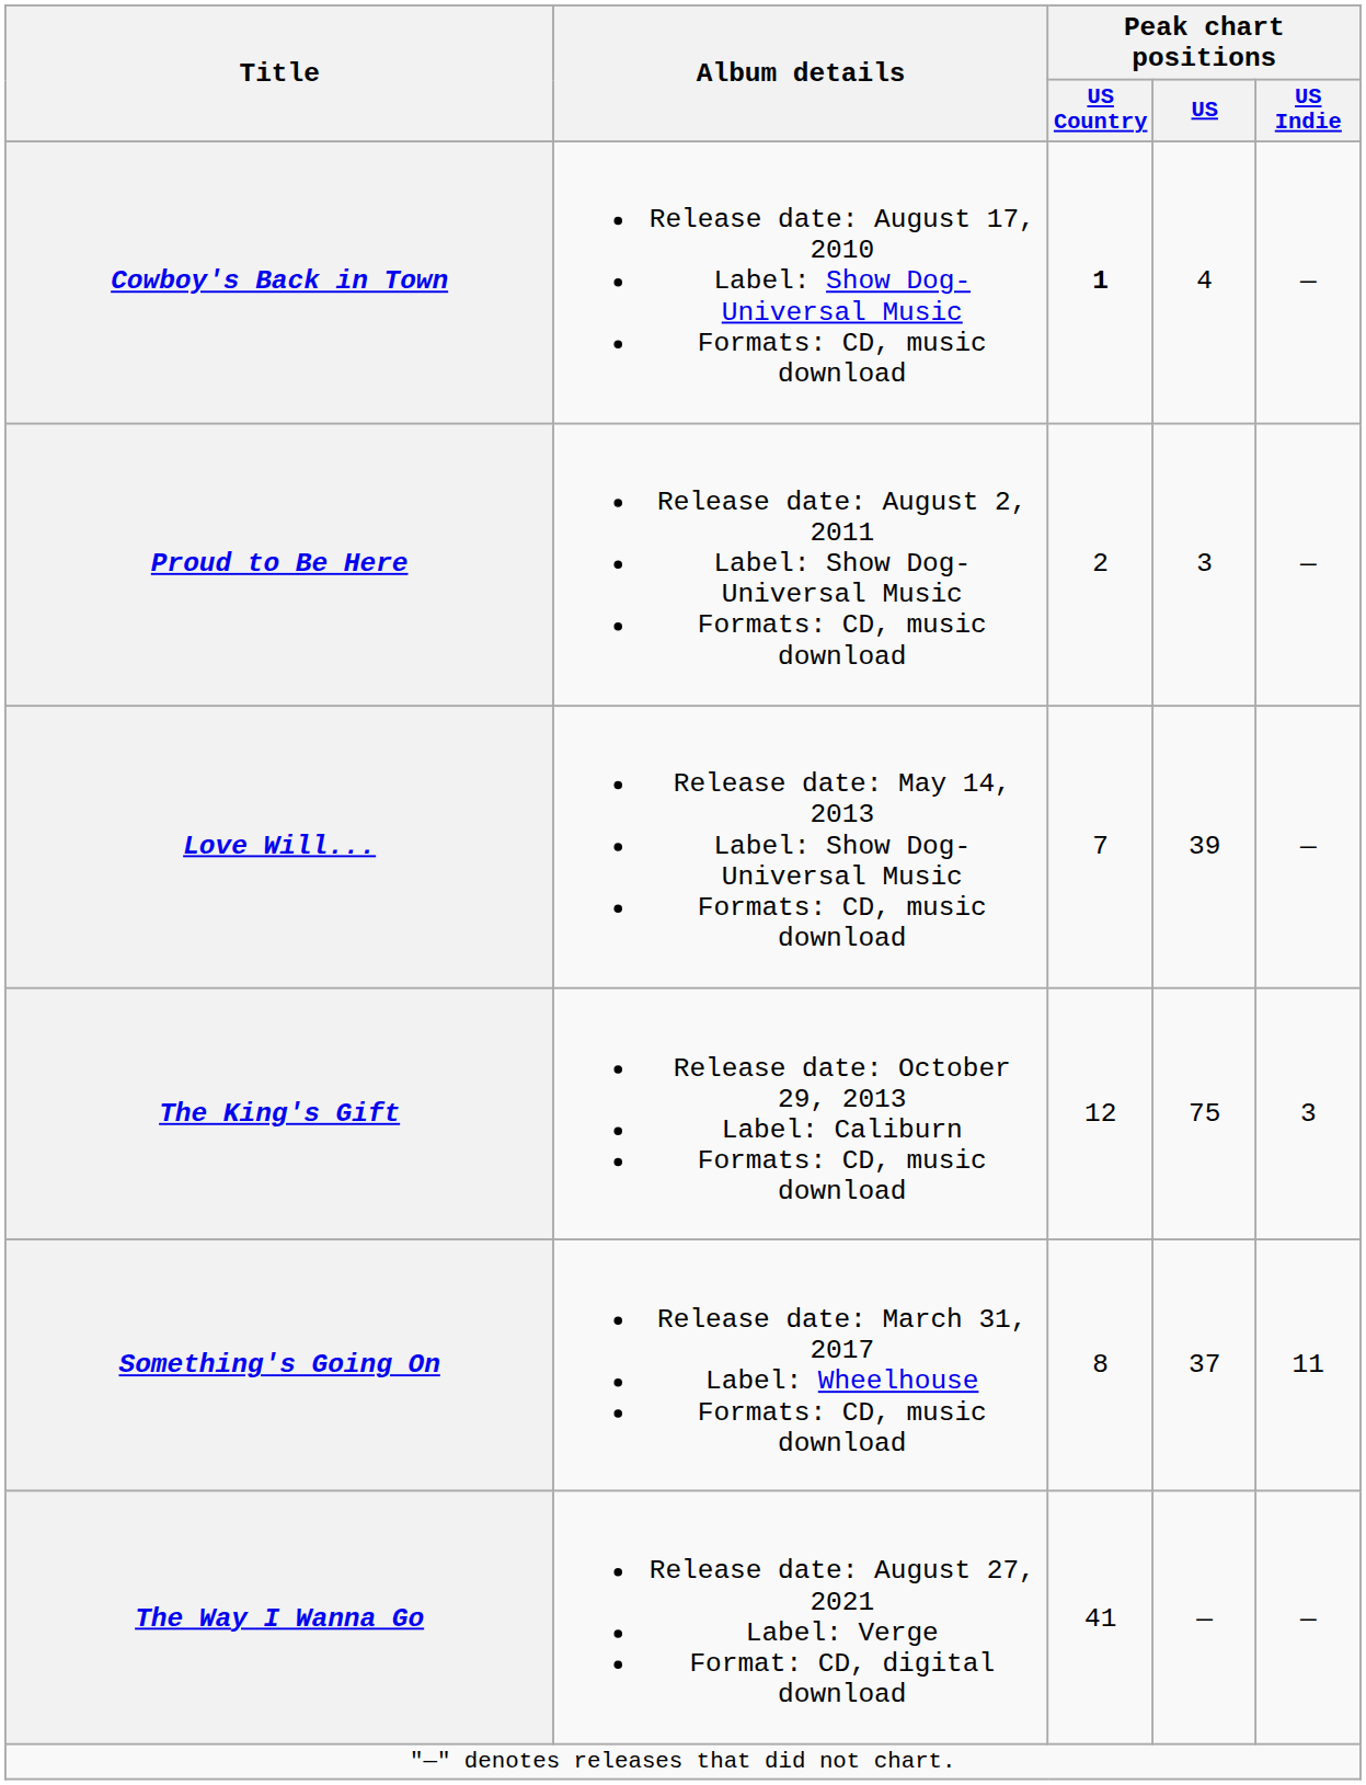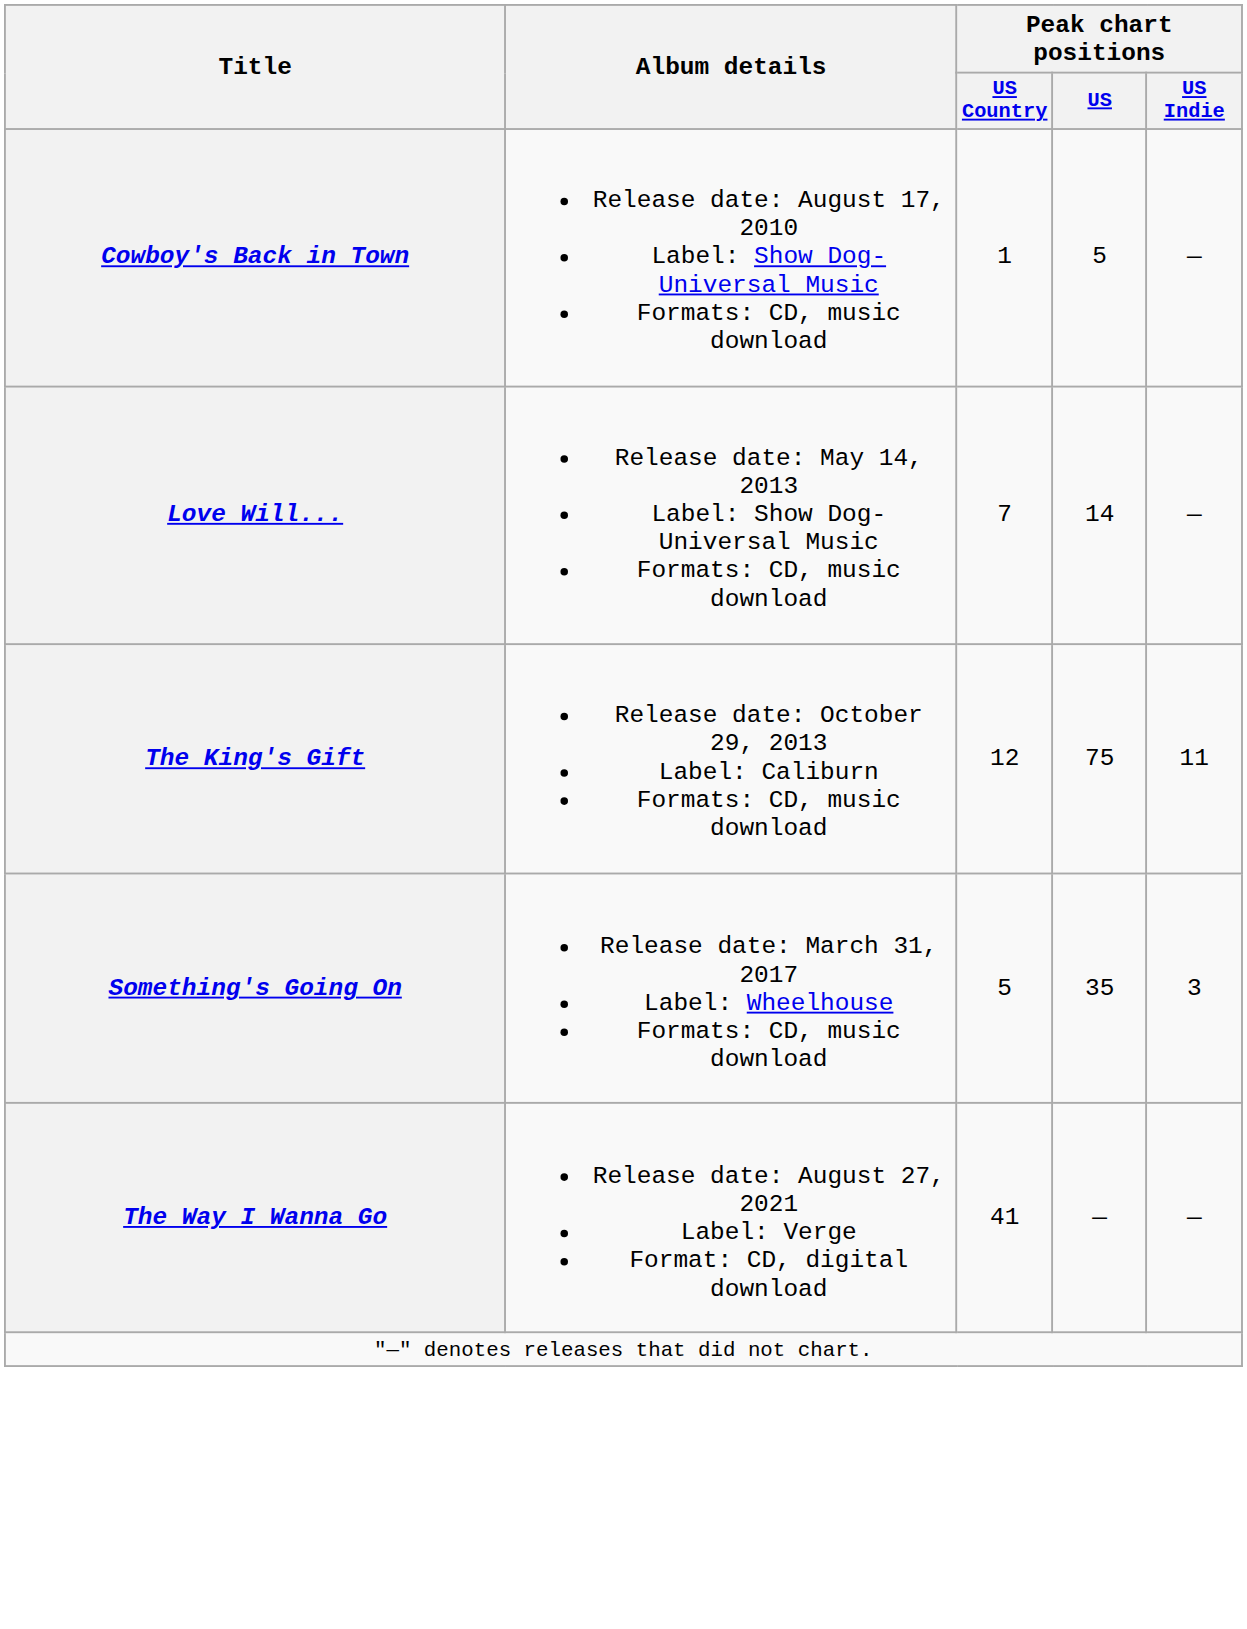Cowboy's Back in Town | Peak chart positions / US Country: bold -> normal
Cowboy's Back in Town | Peak chart positions / US: 4 -> 5
- row: Proud to Be Here | Release date: August 2, 2011 Label: Show Dog-Universal Music Formats: CD, music download | 2 | 3 | —
Love Will... | Peak chart positions / US: 39 -> 14
The King's Gift | Peak chart positions / US Indie: 3 -> 11
Something's Going On | Peak chart positions / US Country: 8 -> 5
Something's Going On | Peak chart positions / US: 37 -> 35
Something's Going On | Peak chart positions / US Indie: 11 -> 3
